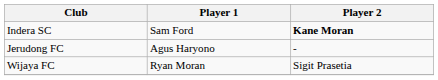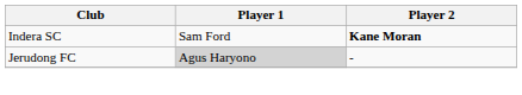Jerudong FC | Player 1: no background -> lightgrey background
- row: Wijaya FC | Ryan Moran | Sigit Prasetia
